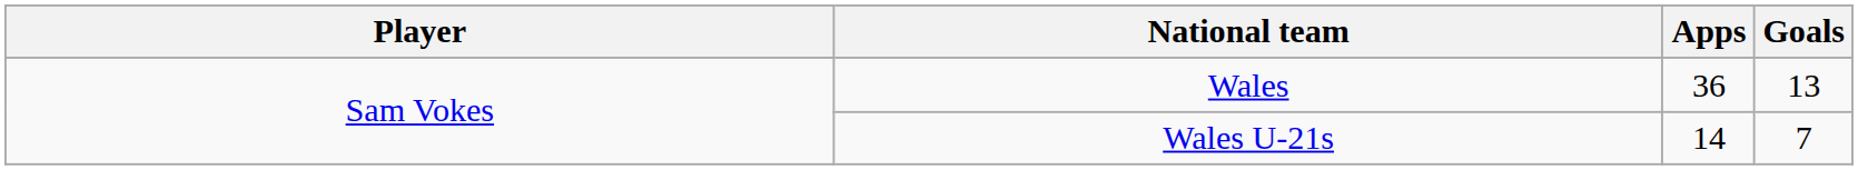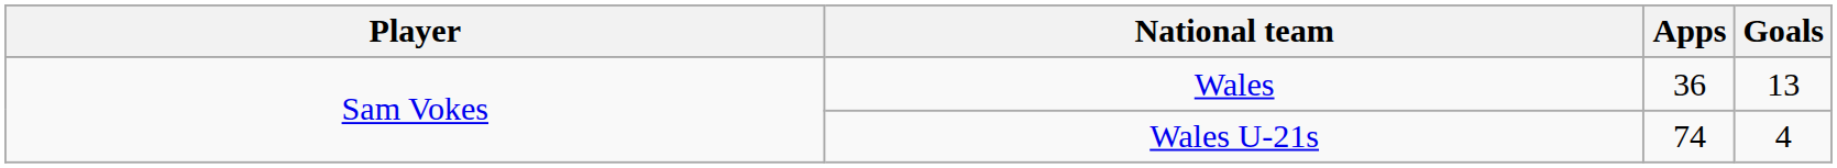Wales U-21s | Apps: 14 -> 74
Wales U-21s | Goals: 7 -> 4
